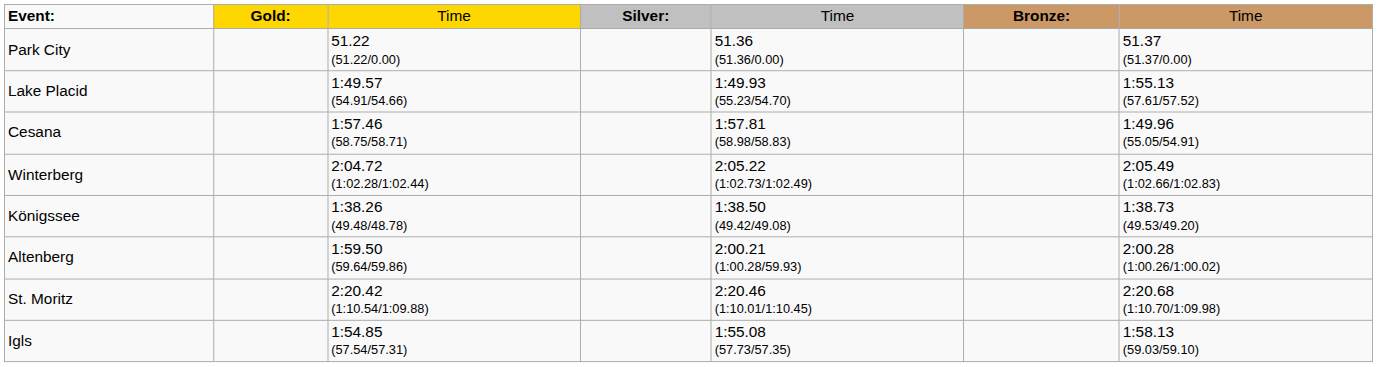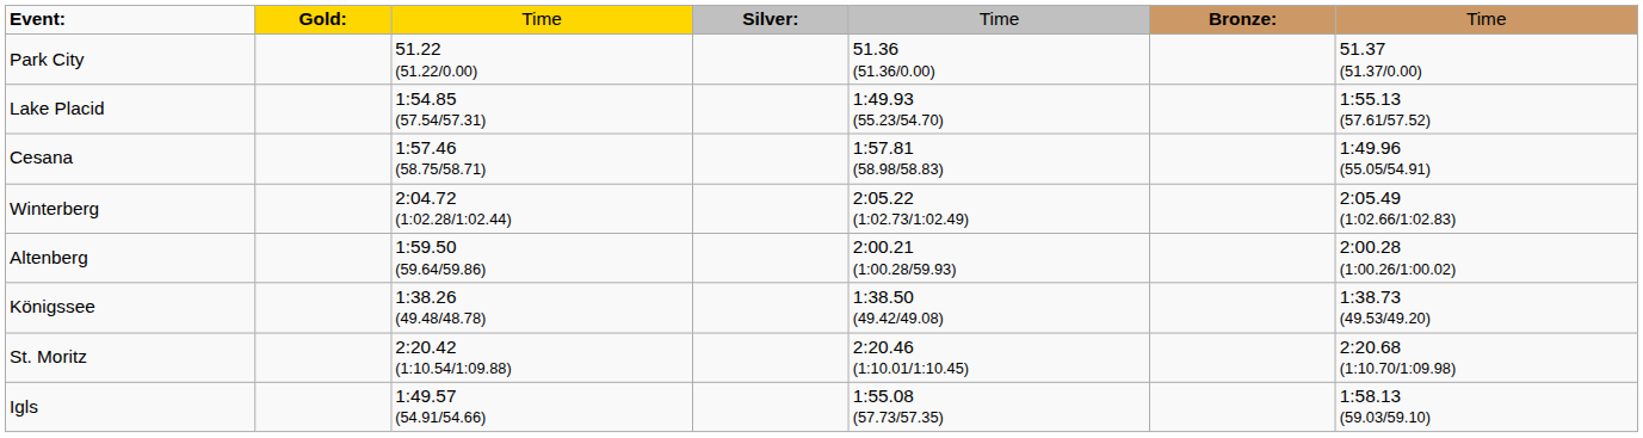Lake Placid | column 3: 1:49.57 (54.91/54.66) -> 1:54.85 (57.54/57.31)
rows swapped: Altenberg <-> Königssee
Igls | column 3: 1:54.85 (57.54/57.31) -> 1:49.57 (54.91/54.66)
